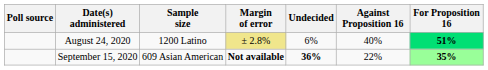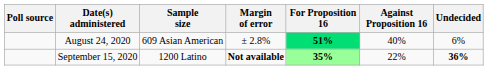columns swapped: For Proposition 16 <-> Undecided
August 24, 2020 | Sample size: 1200 Latino -> 609 Asian American
August 24, 2020 | Margin of error: khaki background -> no background
September 15, 2020 | Sample size: 609 Asian American -> 1200 Latino
